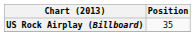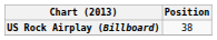US Rock Airplay (Billboard) | Position: 35 -> 38
